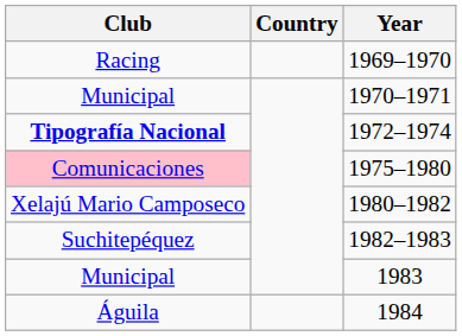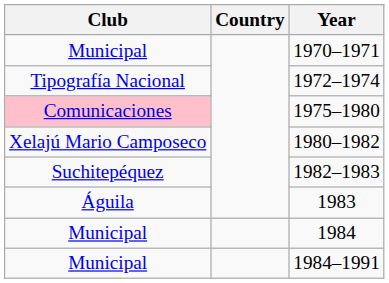- row: Racing | 1969–1970
1972–1974 | Club: bold -> normal
1983 | Club: Municipal -> Águila
1984 | Club: Águila -> Municipal
+ row: Municipal | 1984–1991
